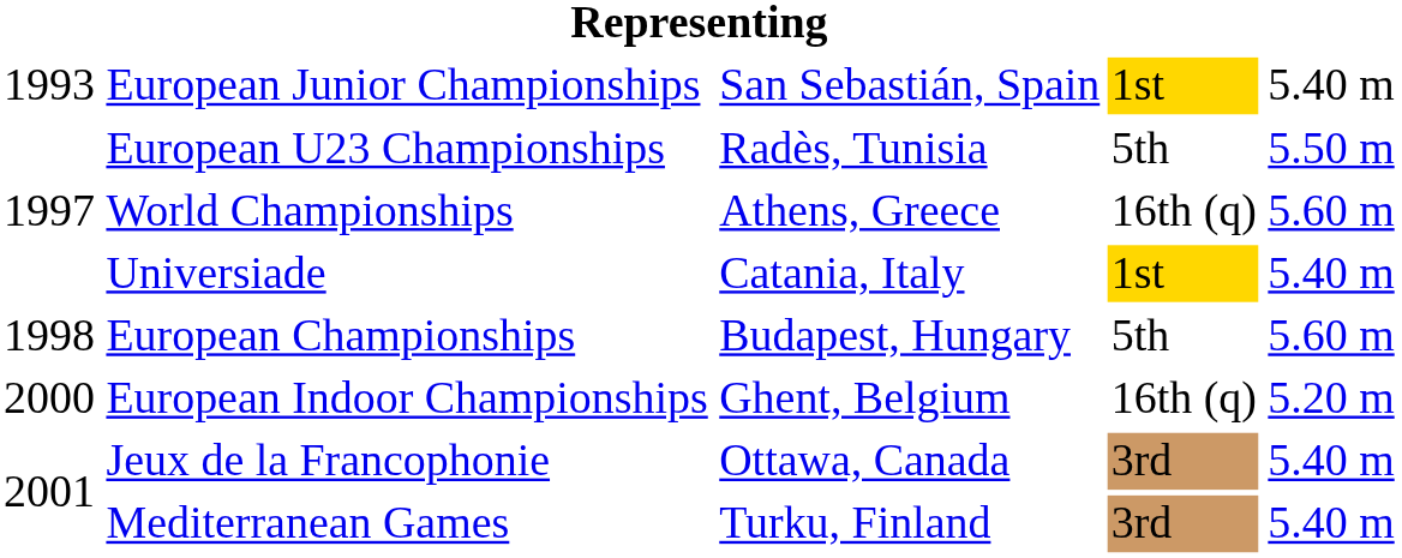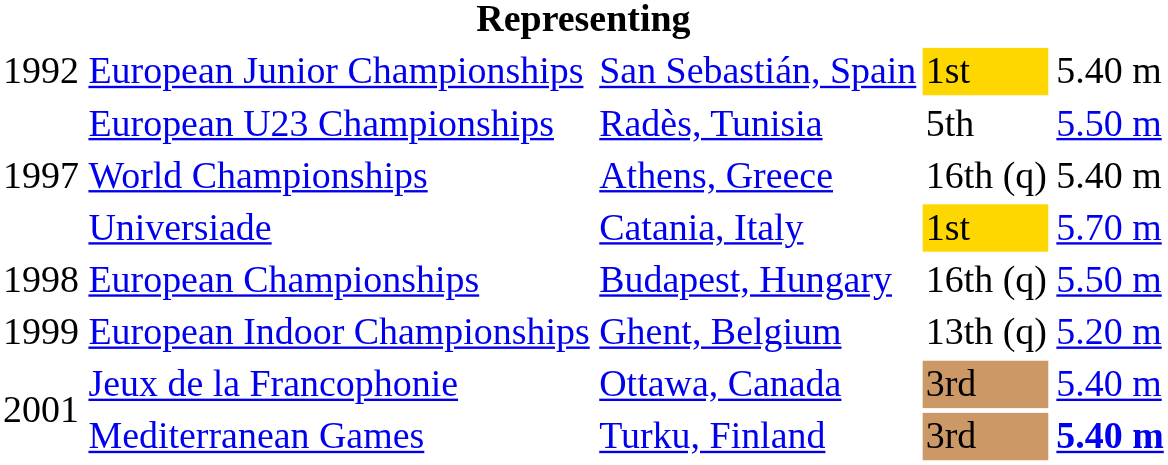European Junior Championships | column 1: 1993 -> 1992
World Championships | column 5: 5.60 m -> 5.40 m
Universiade | column 5: 5.40 m -> 5.70 m
European Championships | column 4: 5th -> 16th (q)
European Championships | column 5: 5.60 m -> 5.50 m
European Indoor Championships | column 1: 2000 -> 1999
European Indoor Championships | column 4: 16th (q) -> 13th (q)
Mediterranean Games | column 5: normal -> bold
